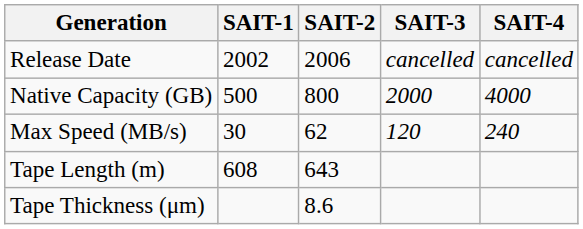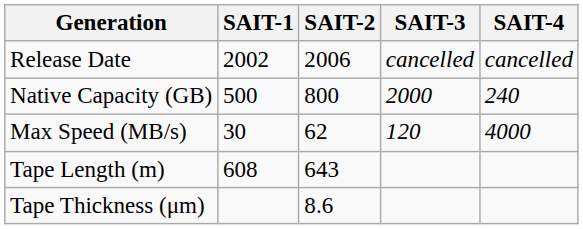Native Capacity (GB) | SAIT-4: 4000 -> 240
Max Speed (MB/s) | SAIT-4: 240 -> 4000
